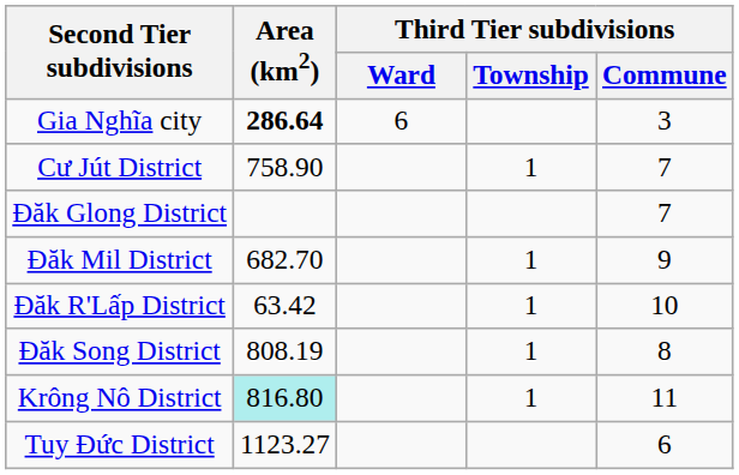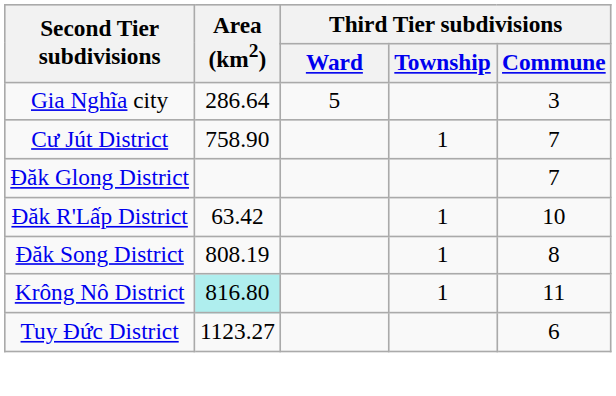Gia Nghĩa city | Area (km2): bold -> normal
Gia Nghĩa city | Third Tier subdivisions / Ward: 6 -> 5
- row: Đăk Mil District | 682.70 | 1 | 9
